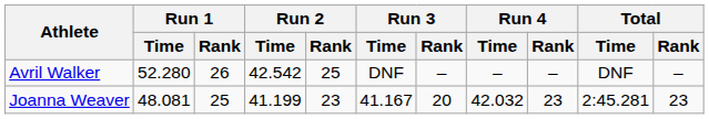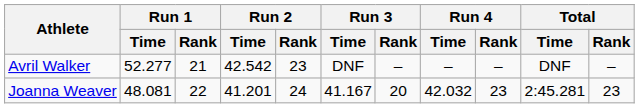Avril Walker | Run 1 / Time: 52.280 -> 52.277
Avril Walker | Run 1 / Rank: 26 -> 21
Avril Walker | Run 2 / Rank: 25 -> 23
Joanna Weaver | Run 1 / Rank: 25 -> 22
Joanna Weaver | Run 2 / Time: 41.199 -> 41.201
Joanna Weaver | Run 2 / Rank: 23 -> 24
